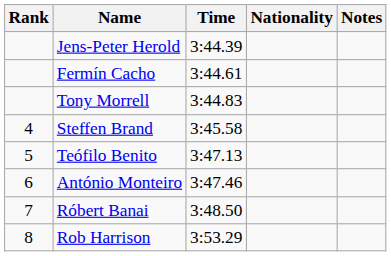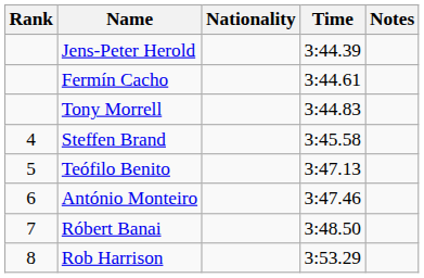columns swapped: Nationality <-> Time
